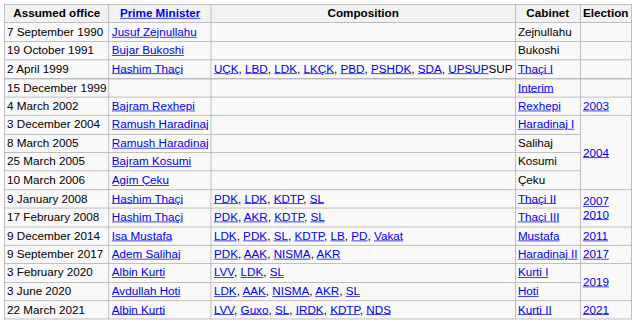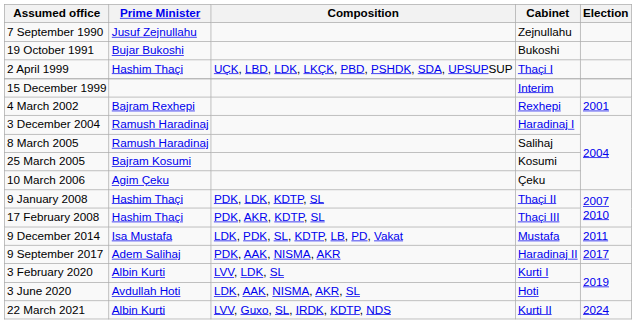4 March 2002 | Election: 2003 -> 2001
22 March 2021 | Election: 2021 -> 2024
